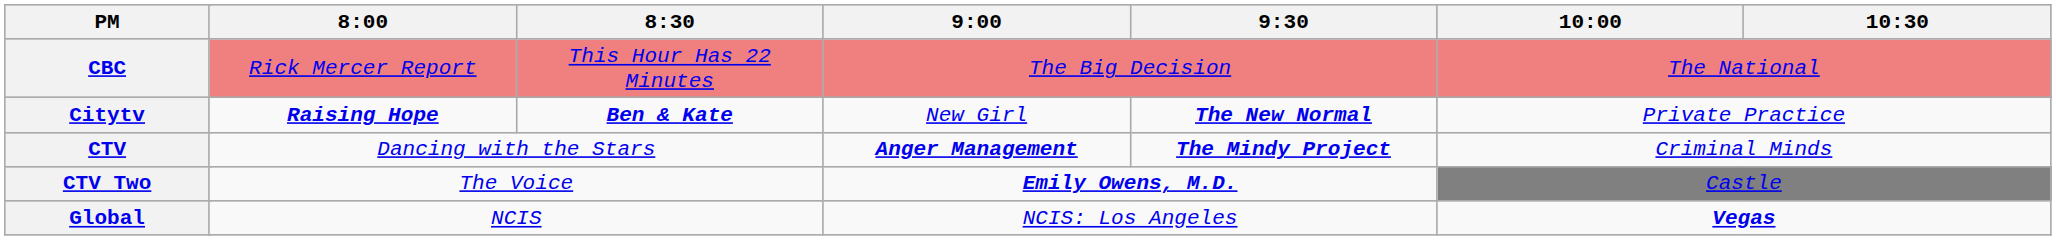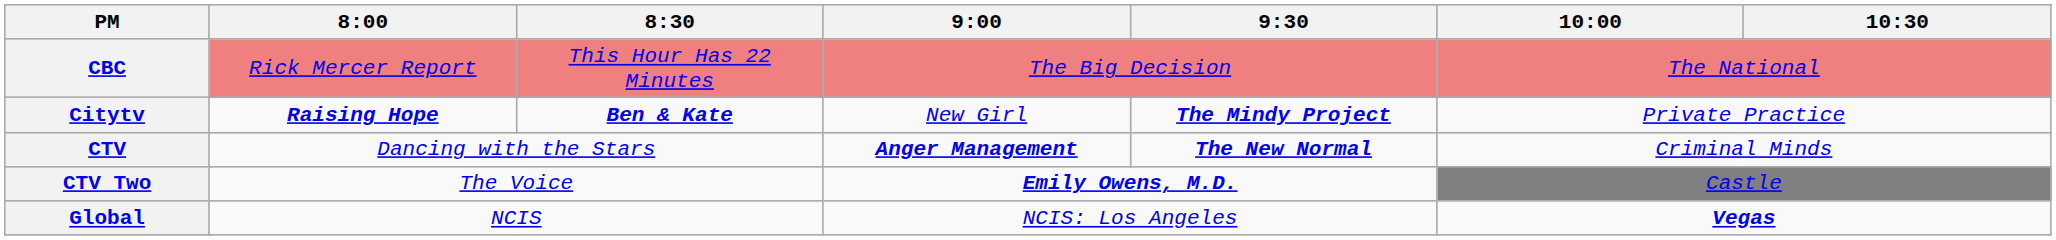Citytv | 9:30: The New Normal -> The Mindy Project
CTV | 9:30: The Mindy Project -> The New Normal
